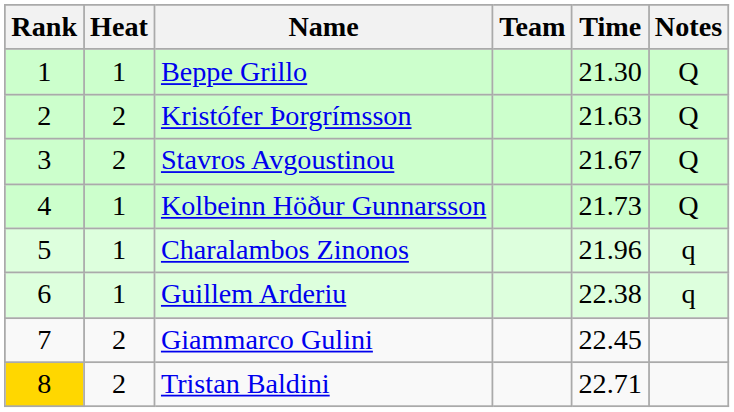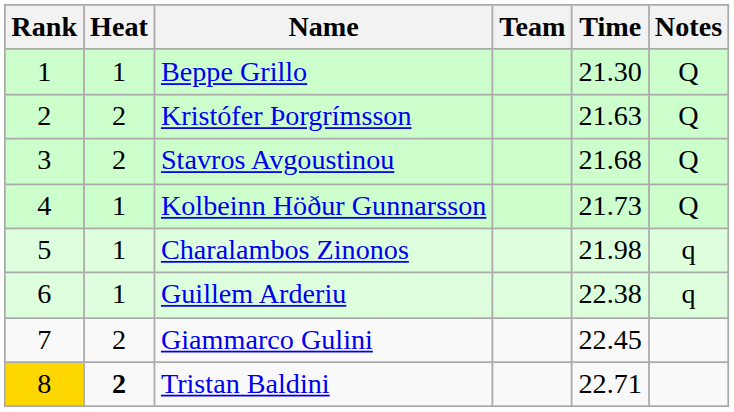Stavros Avgoustinou | Time: 21.67 -> 21.68
Charalambos Zinonos | Time: 21.96 -> 21.98
Tristan Baldini | Heat: normal -> bold
